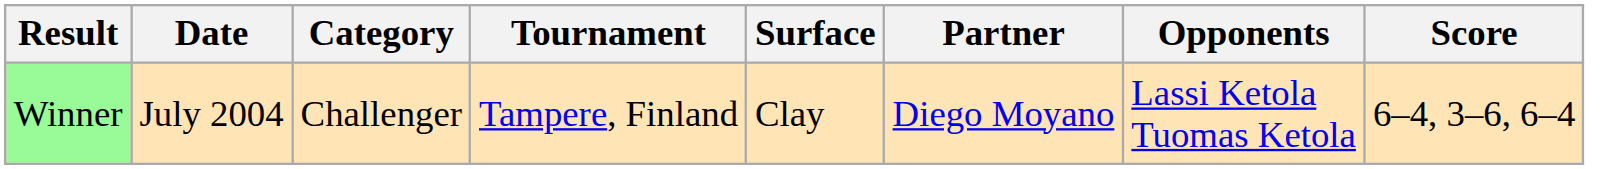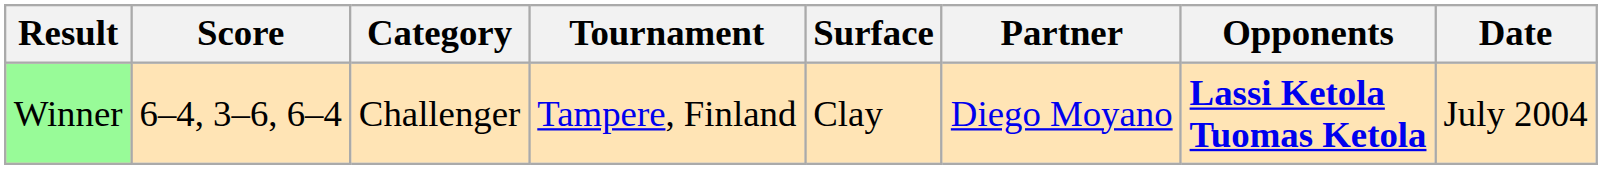columns swapped: Date <-> Score
Winner | Opponents: normal -> bold
